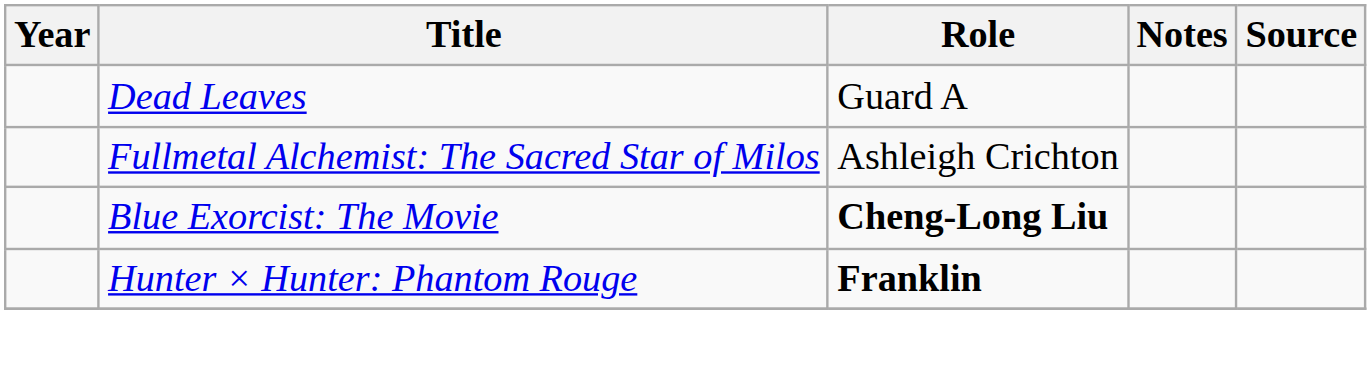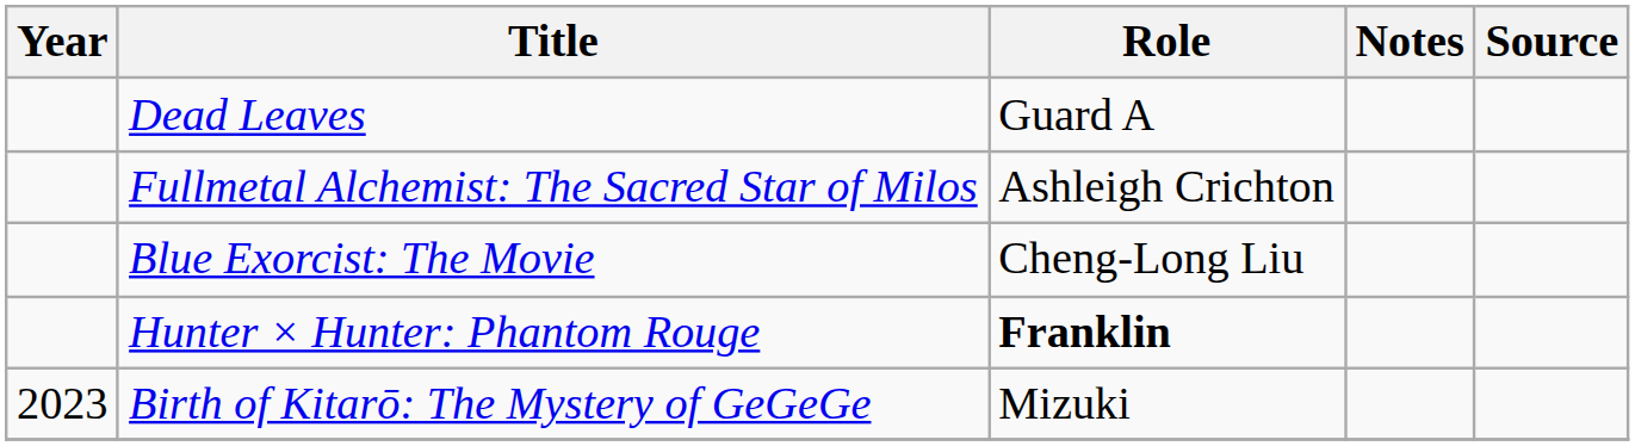Blue Exorcist: The Movie | Role: bold -> normal
+ row: 2023 | Birth of Kitarō: The Mystery of GeGeGe | Mizuki
